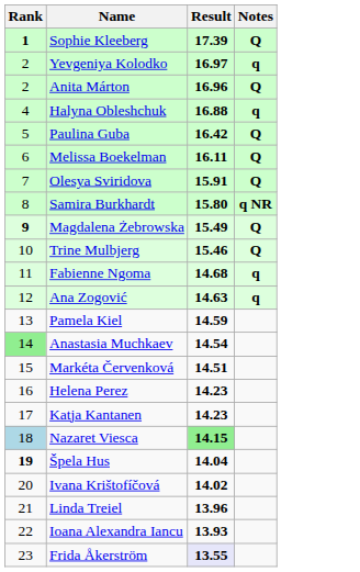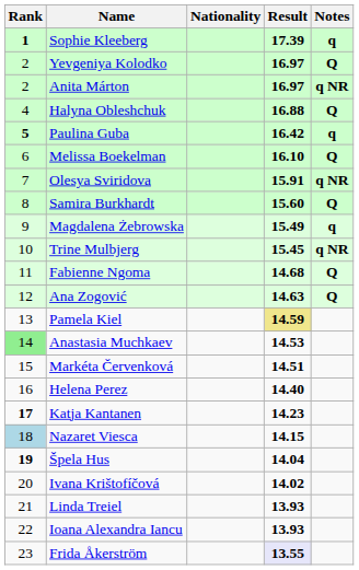+ column: Nationality
Sophie Kleeberg | Notes: Q -> q
Yevgeniya Kolodko | Notes: q -> Q
Anita Márton | Result: 16.96 -> 16.97
Anita Márton | Notes: Q -> q NR
Halyna Obleshchuk | Notes: q -> Q
Paulina Guba | Rank: normal -> bold
Paulina Guba | Notes: Q -> q
Melissa Boekelman | Result: 16.11 -> 16.10
Olesya Sviridova | Notes: Q -> q NR
Samira Burkhardt | Result: 15.80 -> 15.60
Samira Burkhardt | Notes: q NR -> Q
Magdalena Żebrowska | Rank: bold -> normal
Magdalena Żebrowska | Notes: Q -> q
Trine Mulbjerg | Result: 15.46 -> 15.45
Trine Mulbjerg | Notes: Q -> q NR
Fabienne Ngoma | Notes: q -> Q
Ana Zogović | Notes: q -> Q
Pamela Kiel | Result: no background -> khaki background
Anastasia Muchkaev | Result: 14.54 -> 14.53
Helena Perez | Result: 14.23 -> 14.40
Katja Kantanen | Rank: normal -> bold
Nazaret Viesca | Result: lightgreen background -> no background
Linda Treiel | Result: 13.96 -> 13.93
